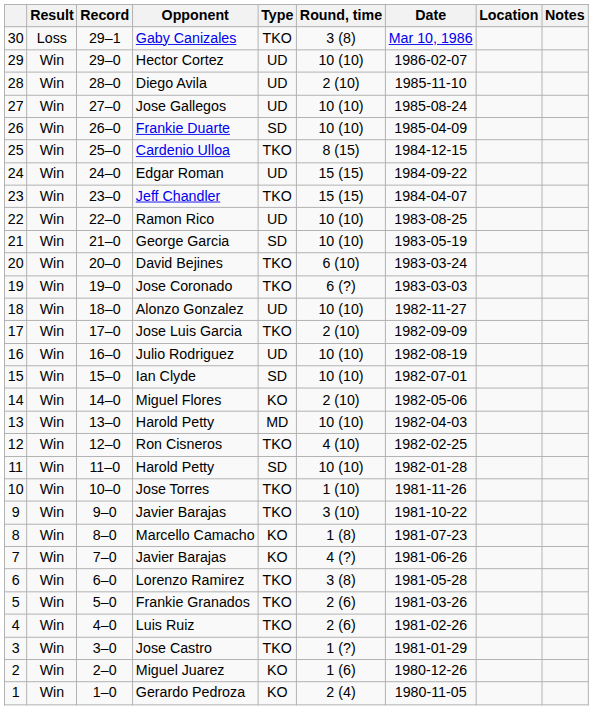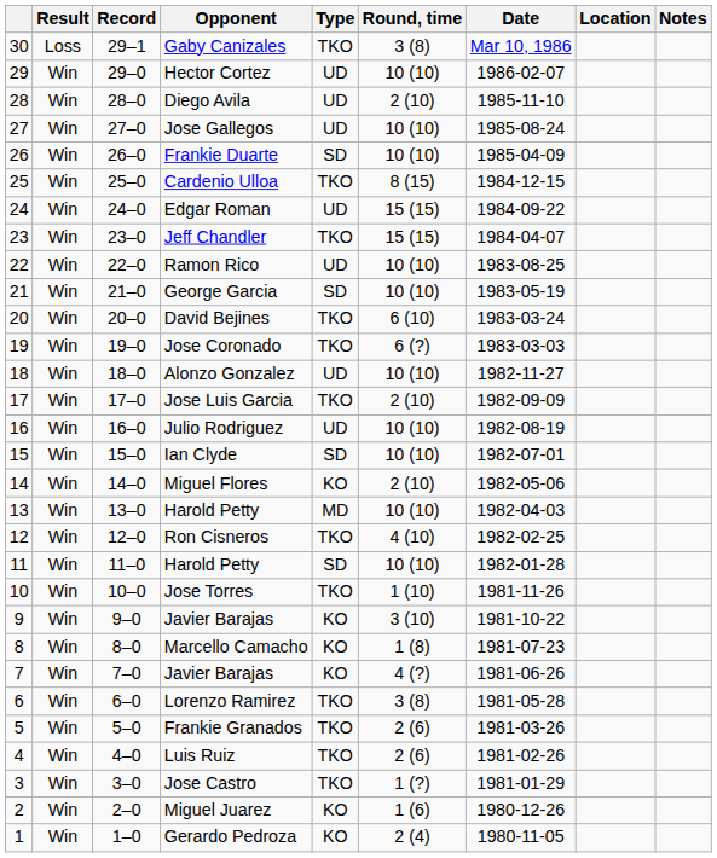9 / Javier Barajas | Type: TKO -> KO
